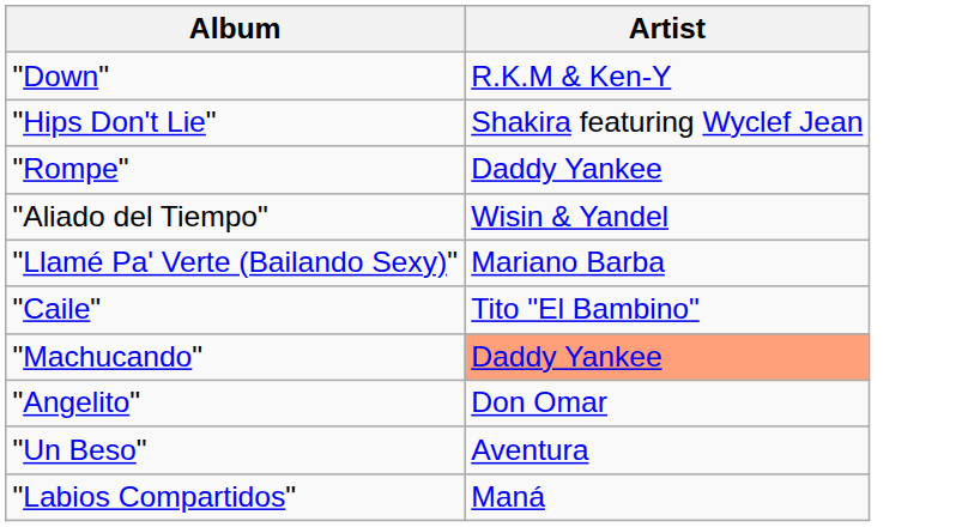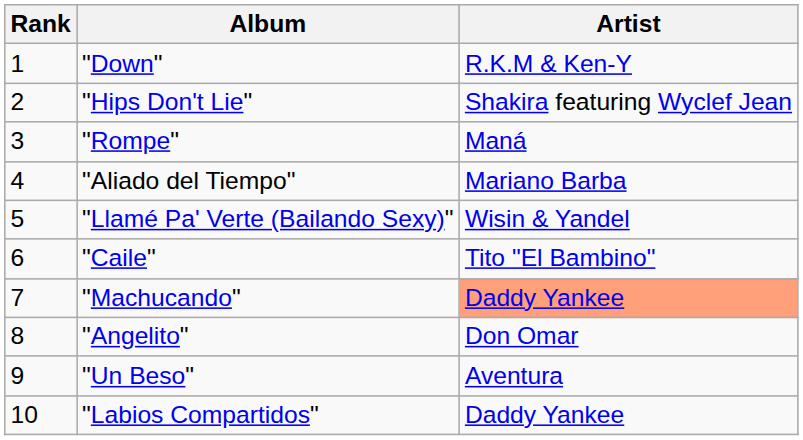+ column: Rank | 1 | 2 | 3 | 4 | 5 | 6 | 7 | 8 | 9 | 10
"Rompe" | Artist: Daddy Yankee -> Maná
"Aliado del Tiempo" | Artist: Wisin & Yandel -> Mariano Barba
"Llamé Pa' Verte (Bailando Sexy)" | Artist: Mariano Barba -> Wisin & Yandel
"Labios Compartidos" | Artist: Maná -> Daddy Yankee
